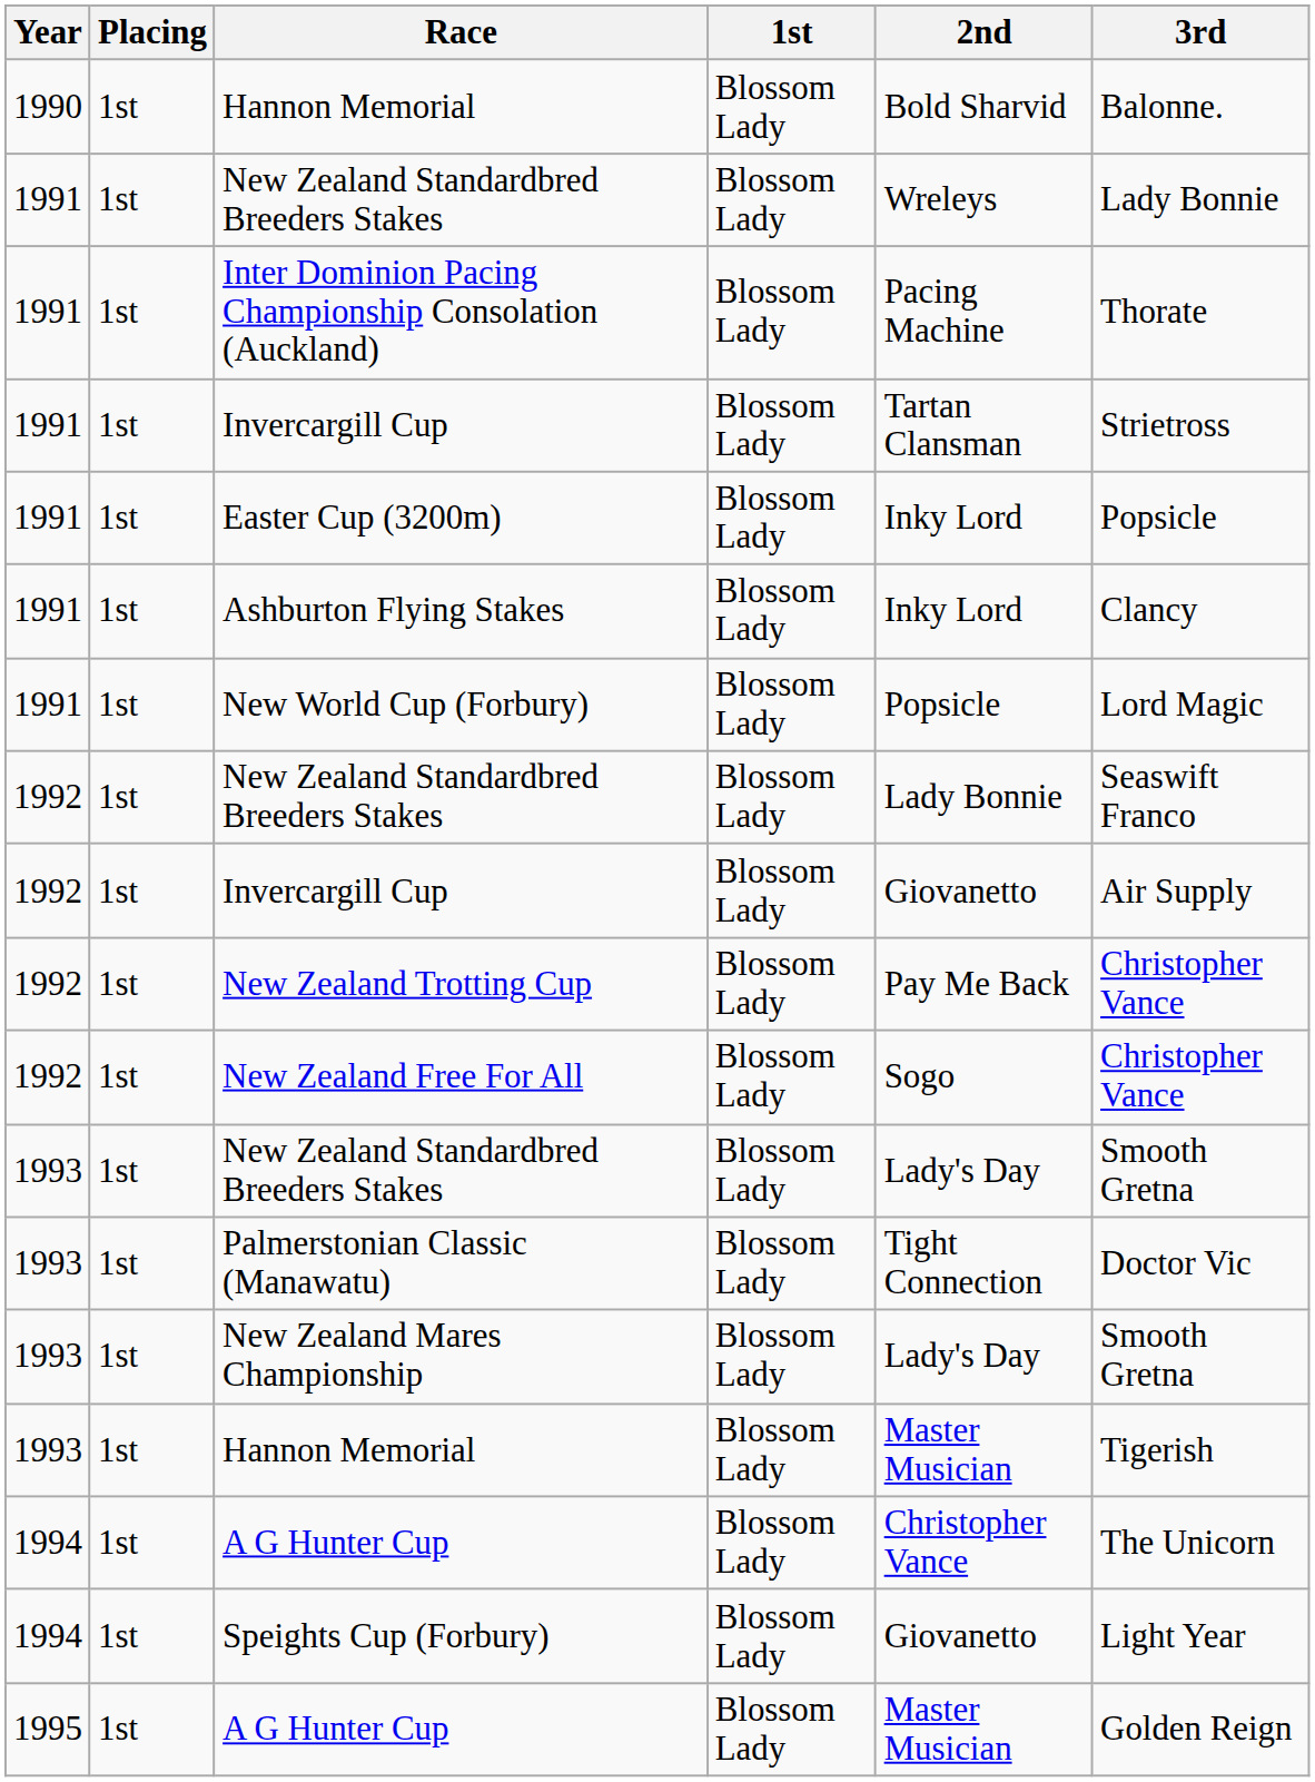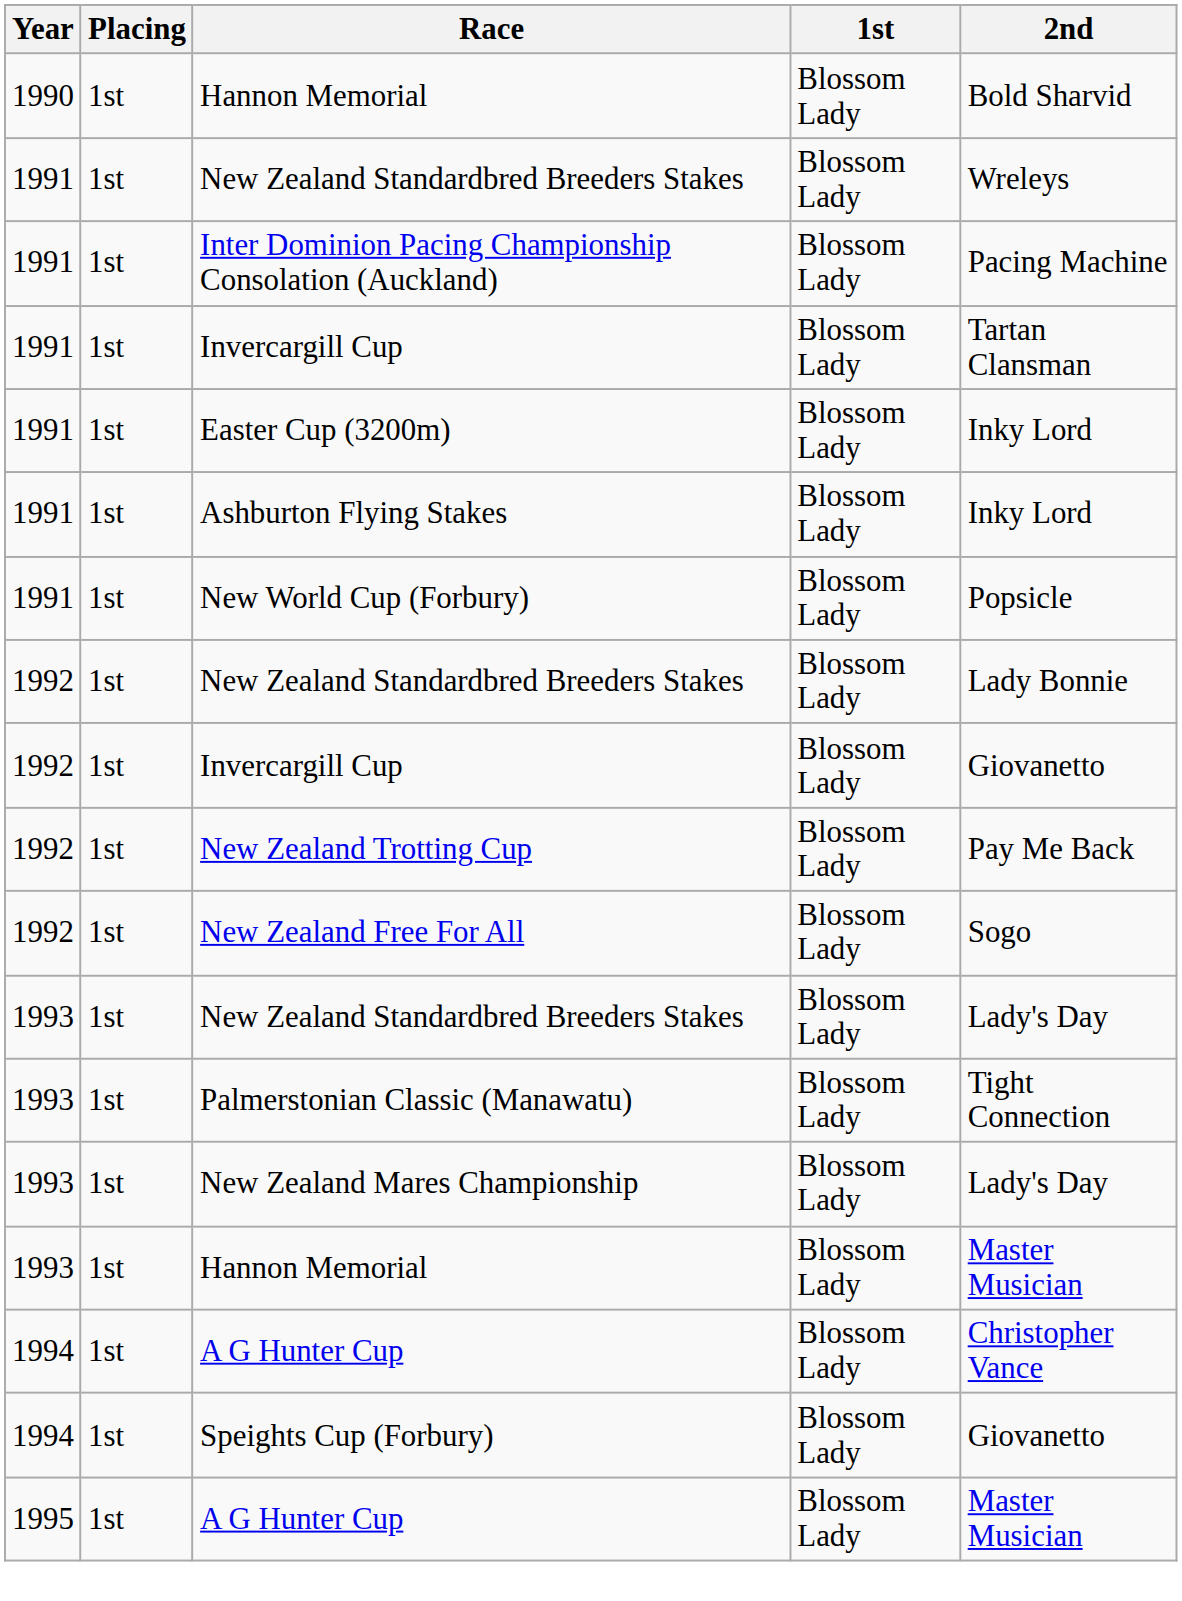- column: 3rd | Balonne. | Lady Bonnie | Thorate | Strietross | Popsicle | Clancy | Lord Magic | Seaswift Franco | Air Supply | Christopher Vance | Christopher Vance | Smooth Gretna | Doctor Vic | Smooth Gretna | Tigerish | The Unicorn | Light Year | Golden Reign
